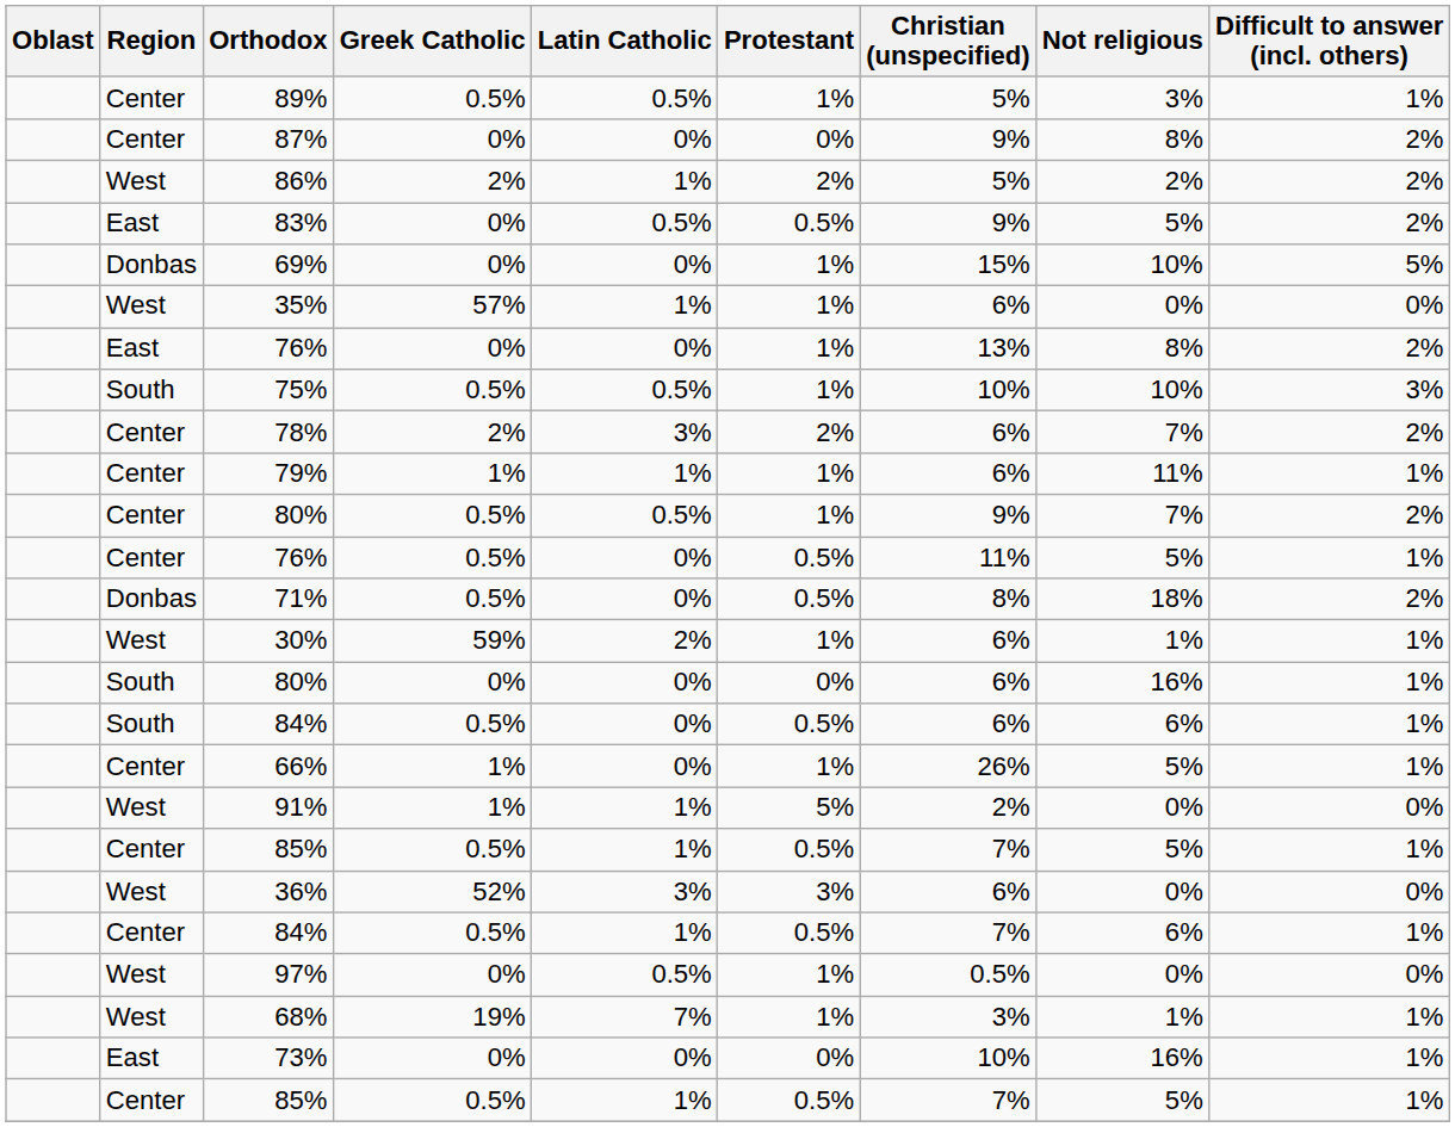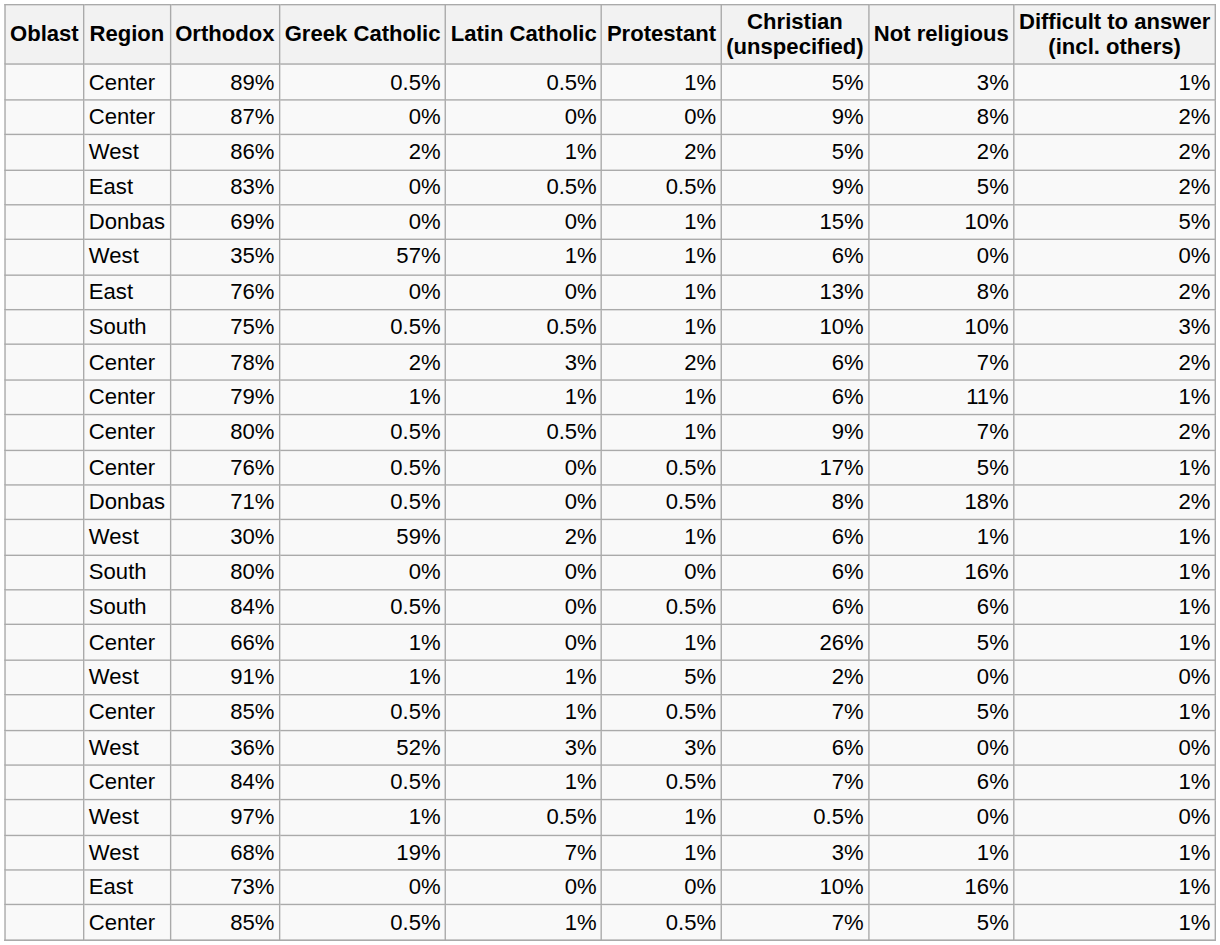Center / 76% | Christian (unspecified): 11% -> 17%
97% | Greek Catholic: 0% -> 1%
